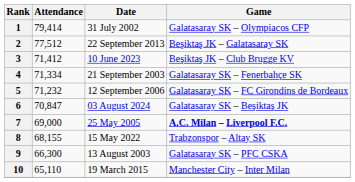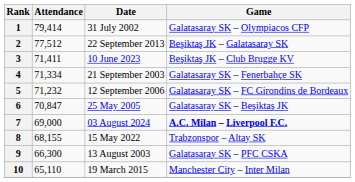3 | Attendance: 71,412 -> 71,411
6 | Date: 03 August 2024 -> 25 May 2005
7 | Date: 25 May 2005 -> 03 August 2024
